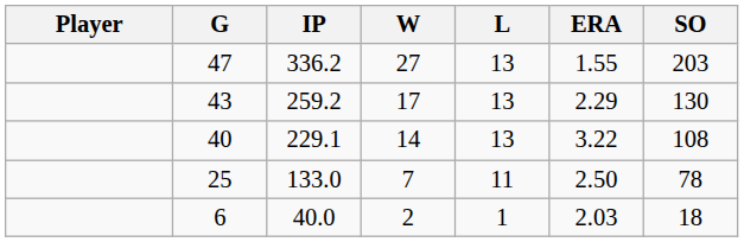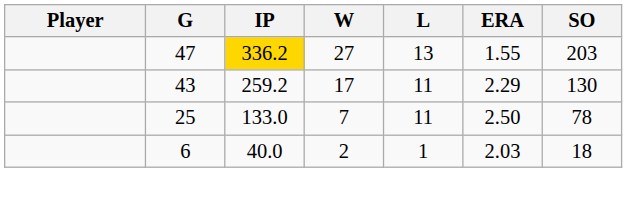47 | IP: no background -> gold background
43 | L: 13 -> 11
- row: 40 | 229.1 | 14 | 13 | 3.22 | 108
